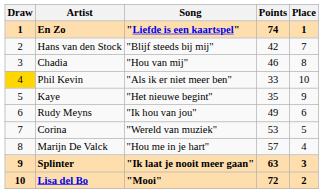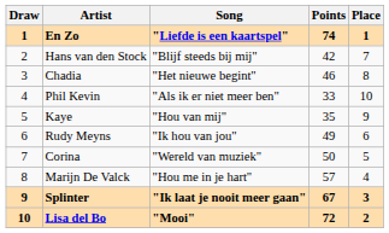Chadia | Song: "Hou van mij" -> "Het nieuwe begint"
Phil Kevin | Draw: gold background -> no background
Kaye | Song: "Het nieuwe begint" -> "Hou van mij"
Corina | Points: 53 -> 50
Splinter | Points: 63 -> 67
